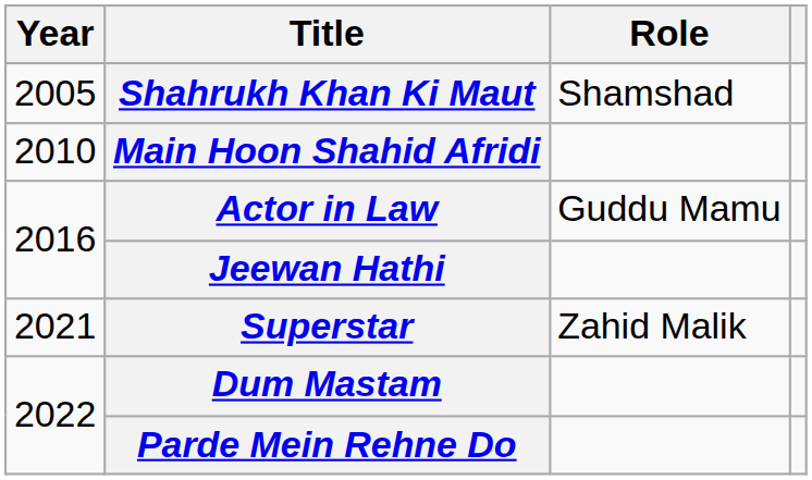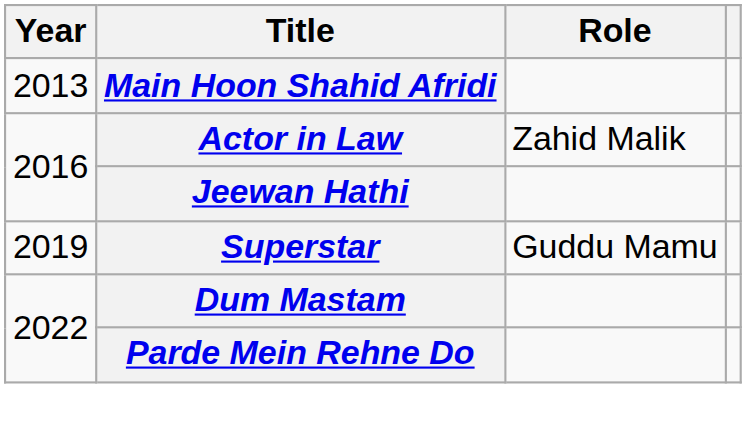- row: 2005 | Shahrukh Khan Ki Maut | Shamshad
Main Hoon Shahid Afridi | Year: 2010 -> 2013
Actor in Law | Role: Guddu Mamu -> Zahid Malik
Superstar | Year: 2021 -> 2019
Superstar | Role: Zahid Malik -> Guddu Mamu
